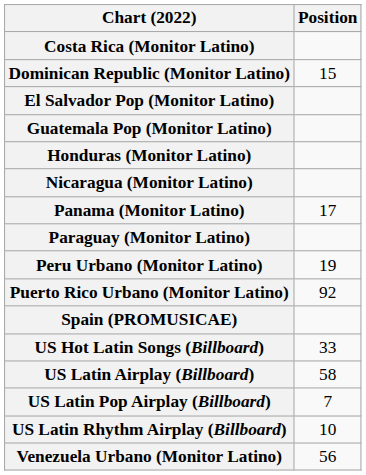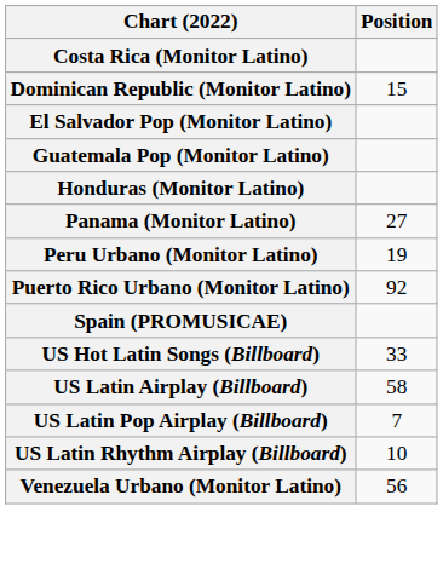- row: Nicaragua (Monitor Latino)
Panama (Monitor Latino) | Position: 17 -> 27
- row: Paraguay (Monitor Latino)
